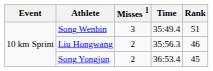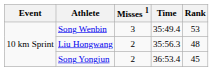Song Wenbin | Rank: 51 -> 53
Liu Hongwang | Rank: 46 -> 48
